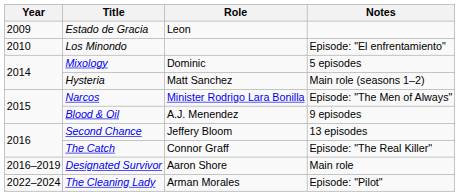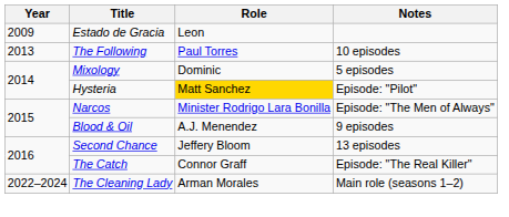- row: 2010 | Los Minondo | Episode: "El enfrentamiento"
+ row: 2013 | The Following | Paul Torres | 10 episodes
Hysteria | Role: no background -> gold background
Hysteria | Notes: Main role (seasons 1–2) -> Episode: "Pilot"
- row: 2016–2019 | Designated Survivor | Aaron Shore | Main role
The Cleaning Lady | Notes: Episode: "Pilot" -> Main role (seasons 1–2)
